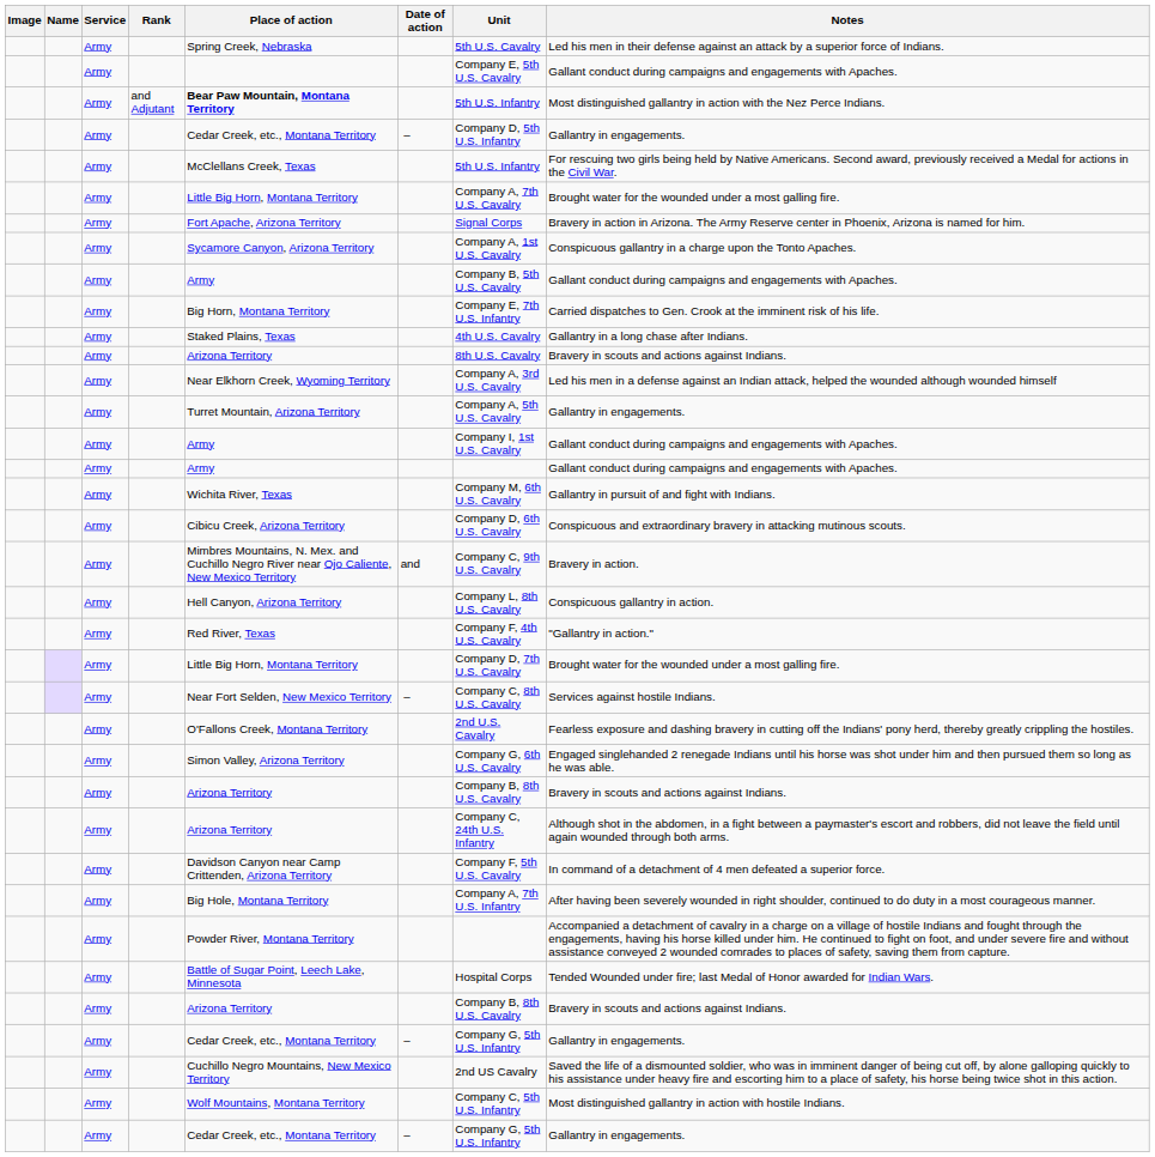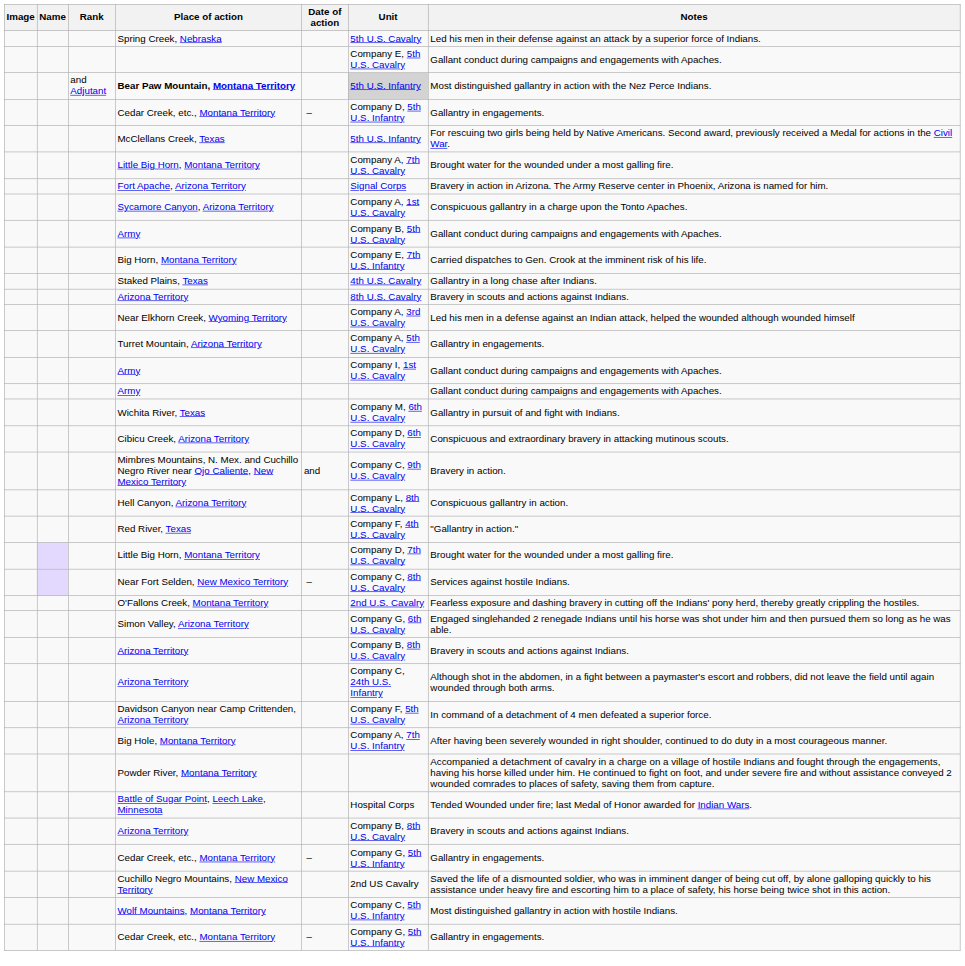- column: Service | Army | Army | Army | Army | Army | Army | Army | Army | Army | Army | Army | Army | Army | Army | Army | Army | Army | Army | Army | Army | Army | Army | Army | Army | Army | Army | Army | Army | Army | Army | Army | Army | Army | Army | Army | Army
and Adjutant | Unit: no background -> lightgrey background
